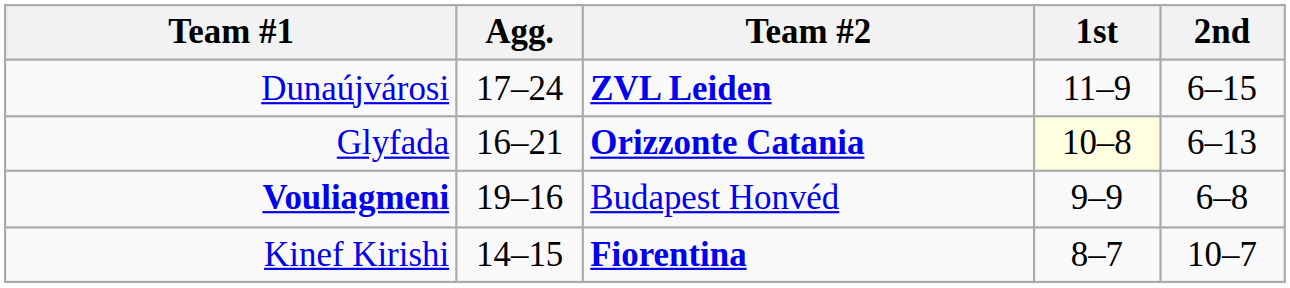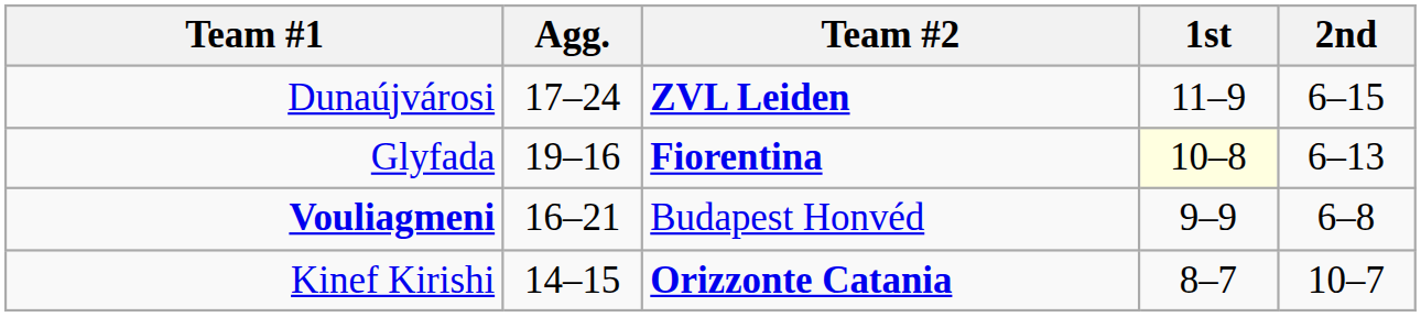Glyfada | Agg.: 16–21 -> 19–16
Glyfada | Team #2: Orizzonte Catania -> Fiorentina
Vouliagmeni | Agg.: 19–16 -> 16–21
Kinef Kirishi | Team #2: Fiorentina -> Orizzonte Catania
